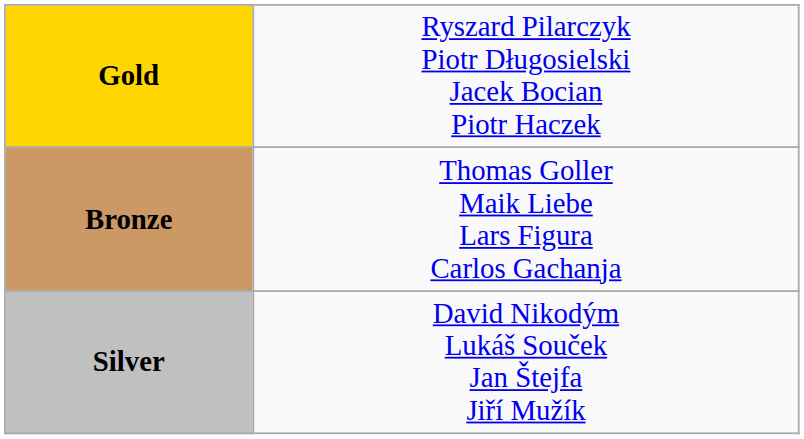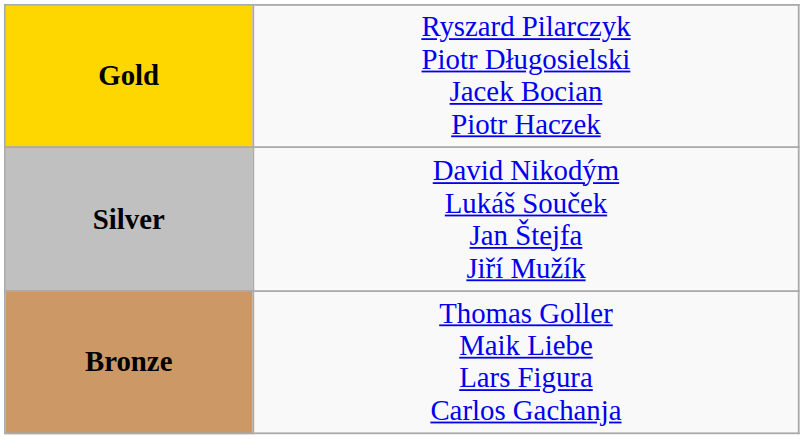rows swapped: Silver <-> Bronze
